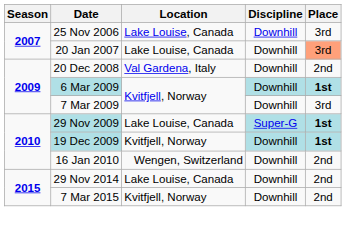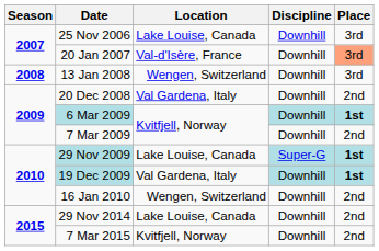20 Jan 2007 | Location: Lake Louise, Canada -> Val-d'Isère, France
+ row: 2008 | 13 Jan 2008 | Wengen, Switzerland | Downhill | 3rd
7 Mar 2009 | Place: 3rd -> 2nd
19 Dec 2009 | Location: Kvitfjell, Norway -> Val Gardena, Italy
